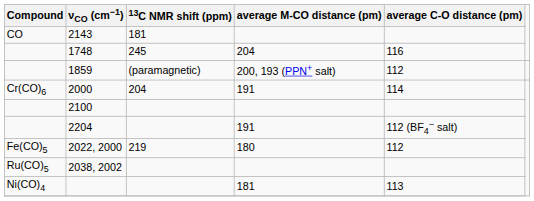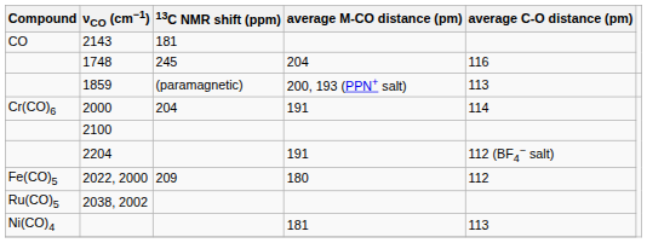1859 | average C-O distance (pm): 112 -> 113
2022, 2000 | 13C NMR shift (ppm): 219 -> 209
